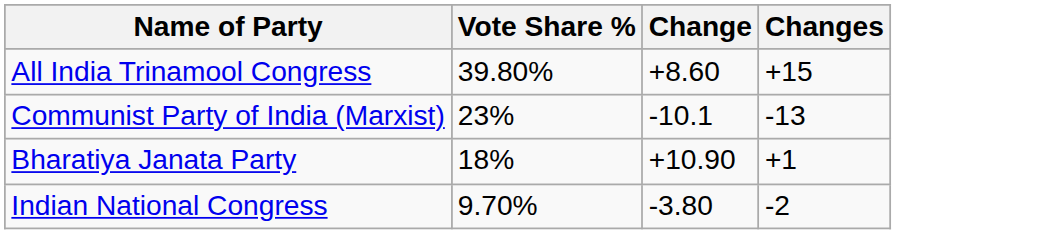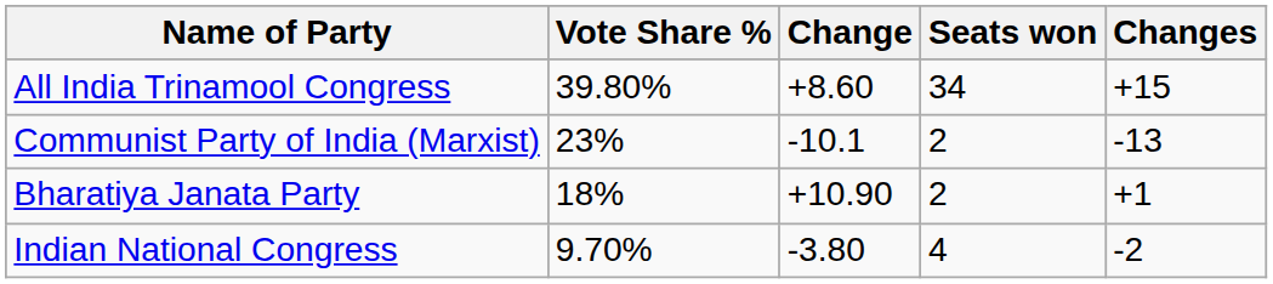+ column: Seats won | 34 | 2 | 2 | 4
